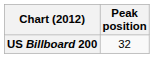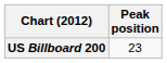US Billboard 200 | Peak position: 32 -> 23
